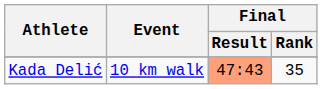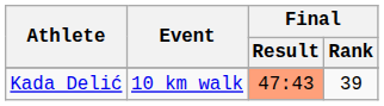Kada Delić | Final / Rank: 35 -> 39
